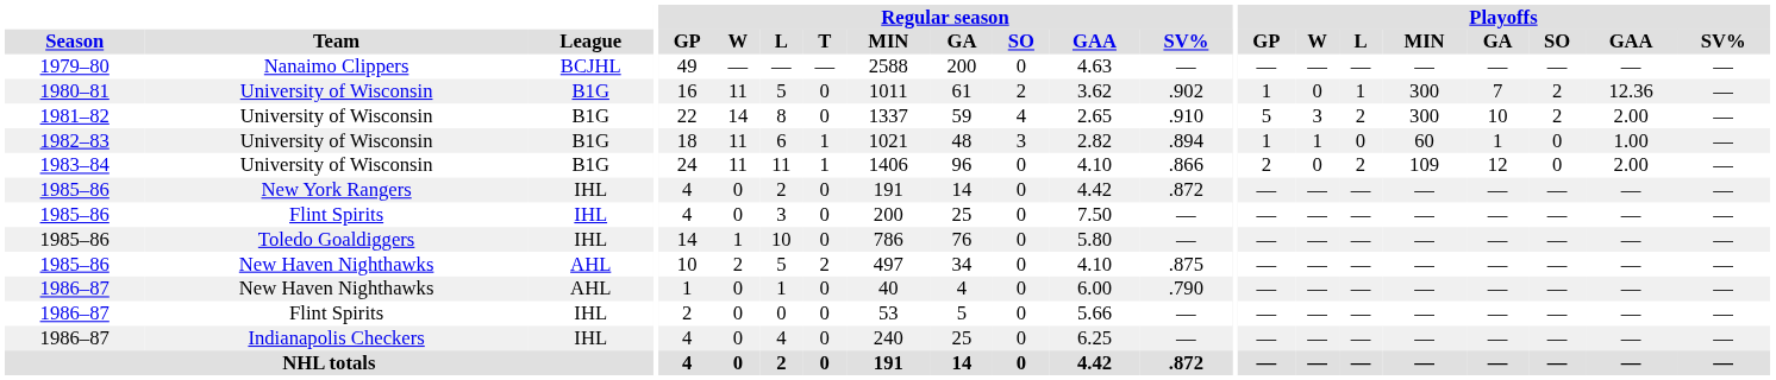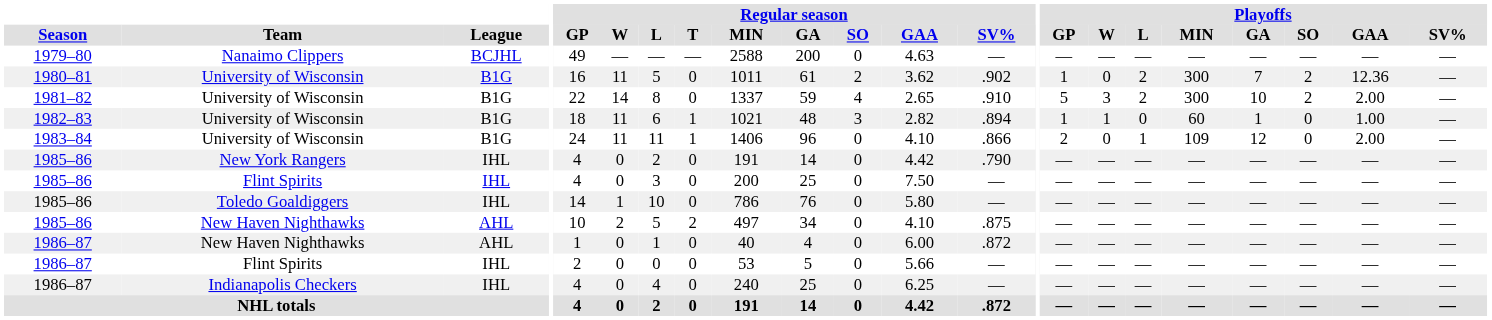1980–81 | Playoffs / L: 1 -> 2
1983–84 | Playoffs / L: 2 -> 1
1985–86 / New York Rangers | Regular season / SV%: .872 -> .790
1986–87 / New Haven Nighthawks | Regular season / SV%: .790 -> .872
